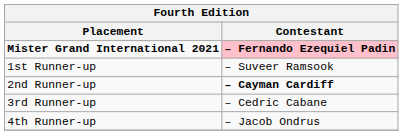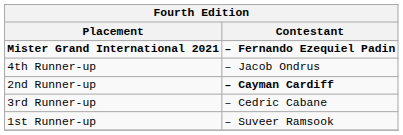Mister Grand International 2021 | Contestant: pink background -> no background
rows swapped: 1st Runner-up <-> 4th Runner-up
